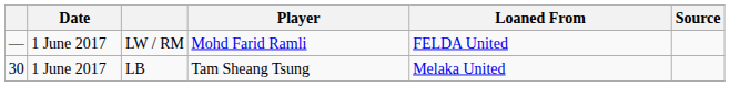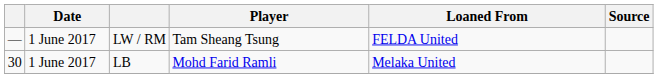LW / RM | Player: Mohd Farid Ramli -> Tam Sheang Tsung
LB | Player: Tam Sheang Tsung -> Mohd Farid Ramli
